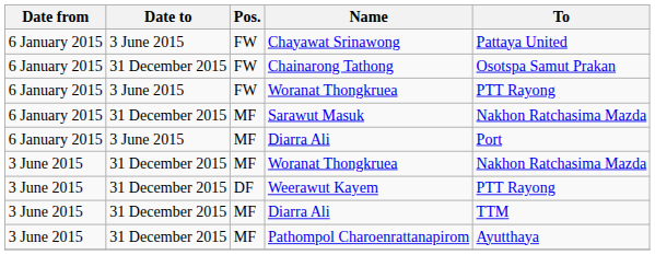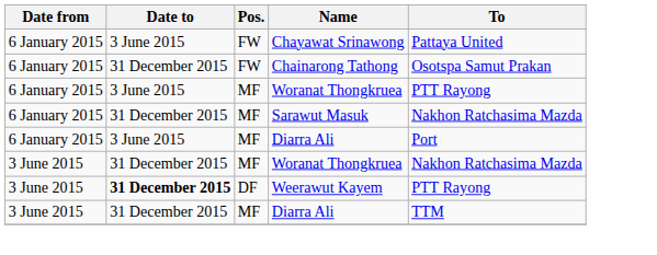6 January 2015 / Woranat Thongkruea | Pos.: FW -> MF
Weerawut Kayem | Date to: normal -> bold
- row: 3 June 2015 | 31 December 2015 | MF | Pathompol Charoenrattanapirom | Ayutthaya
